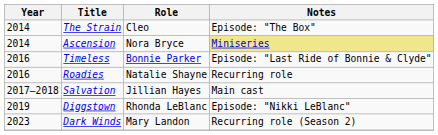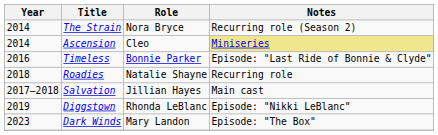The Strain | Role: Cleo -> Nora Bryce
The Strain | Notes: Episode: "The Box" -> Recurring role (Season 2)
Ascension | Role: Nora Bryce -> Cleo
Roadies | Year: 2016 -> 2018
Dark Winds | Notes: Recurring role (Season 2) -> Episode: "The Box"
